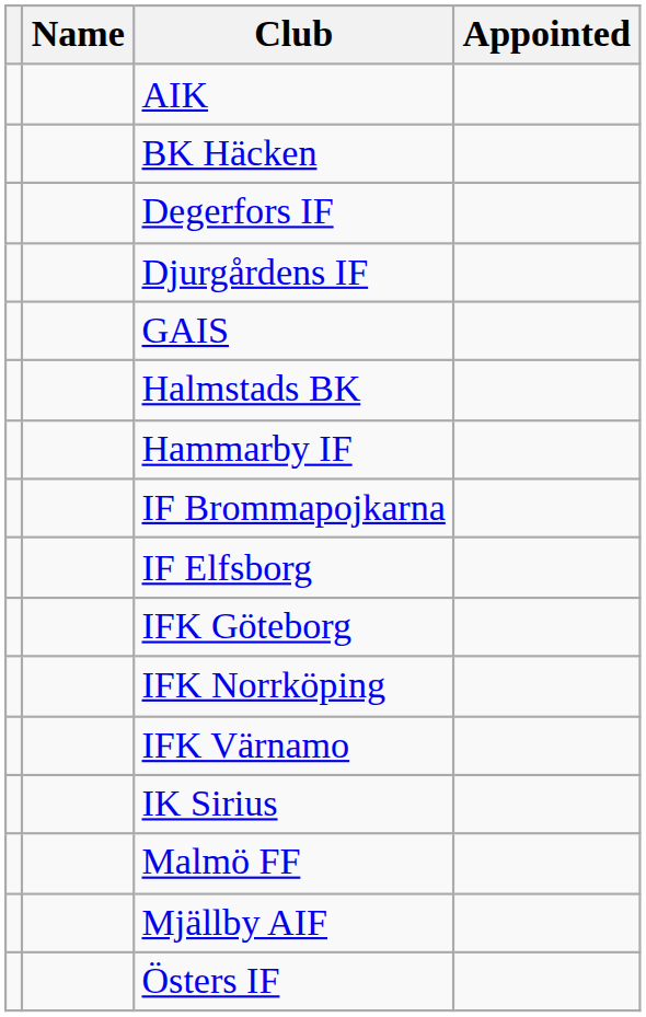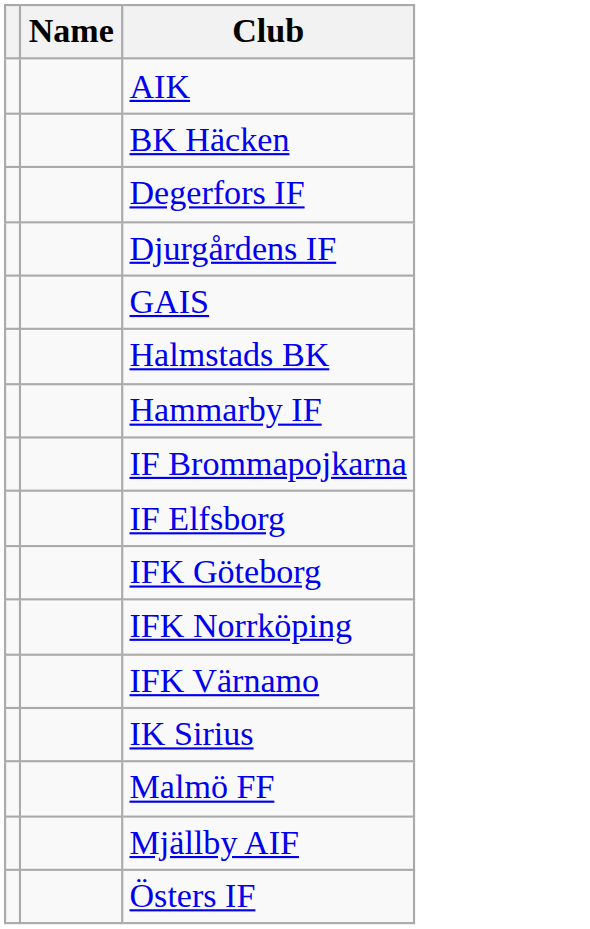- column: Appointed
